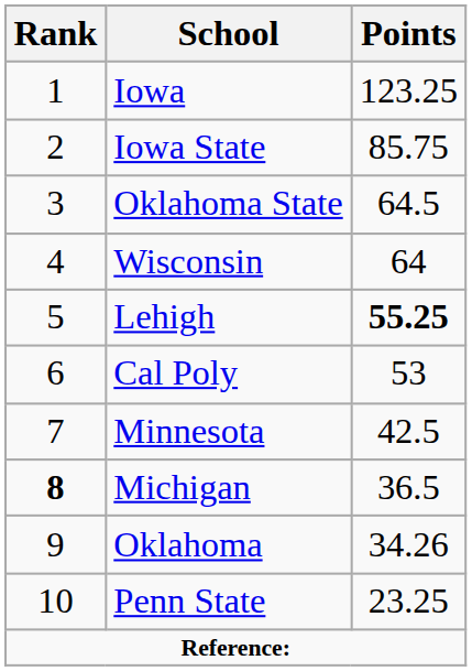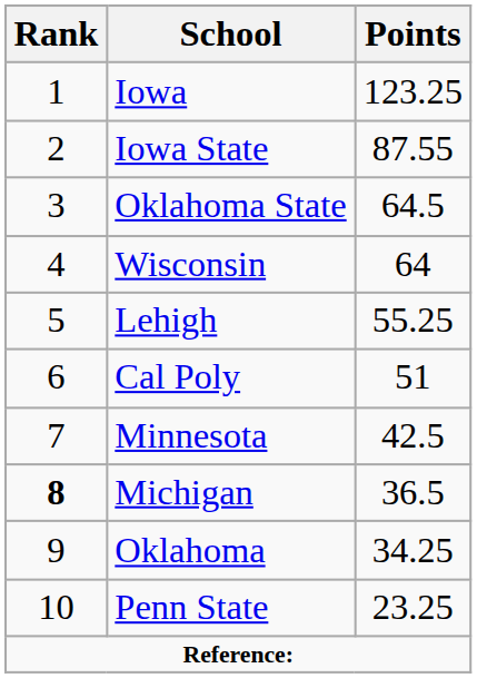Iowa State | Points: 85.75 -> 87.55
Lehigh | Points: bold -> normal
Cal Poly | Points: 53 -> 51
Oklahoma | Points: 34.26 -> 34.25
